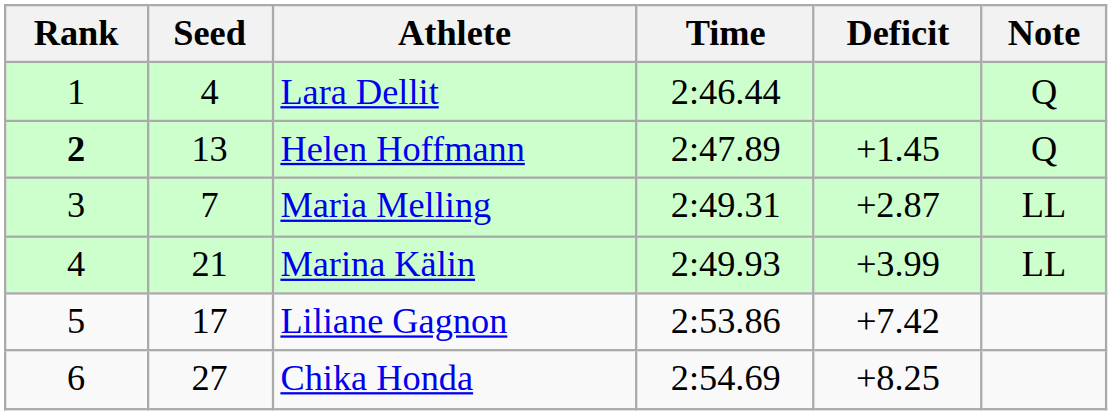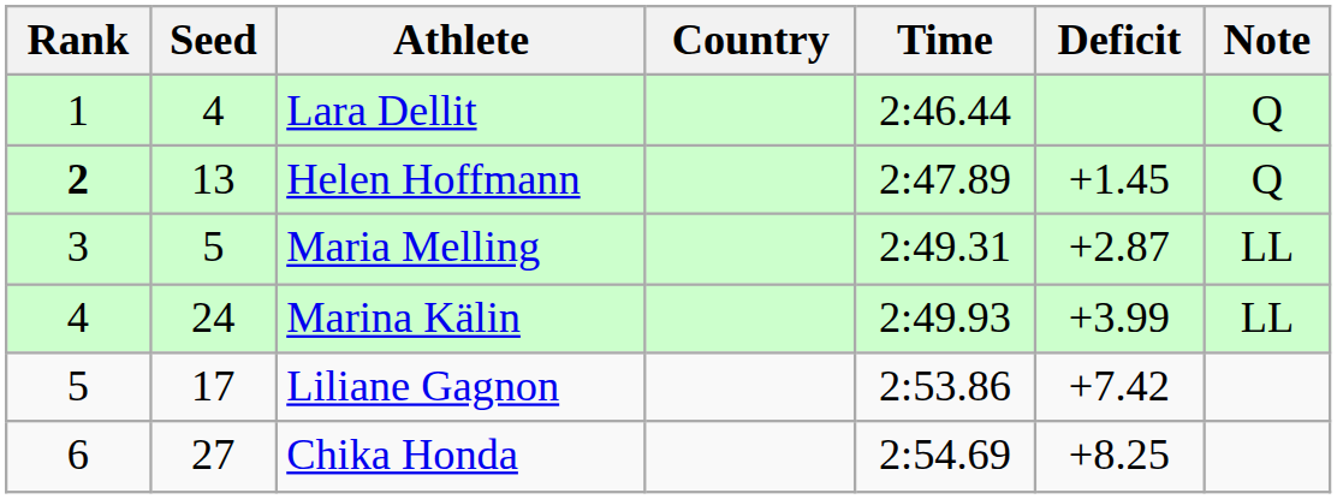+ column: Country
Maria Melling | Seed: 7 -> 5
Marina Kälin | Seed: 21 -> 24
